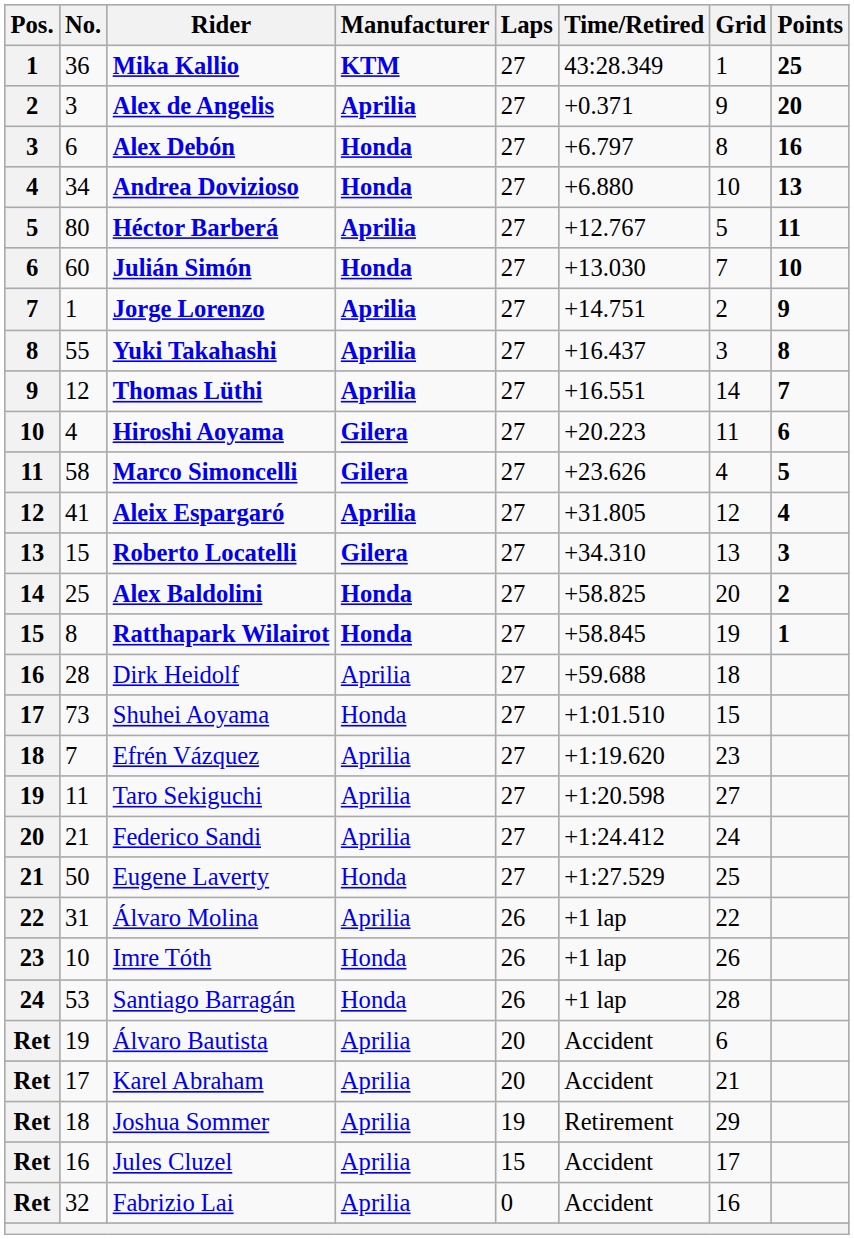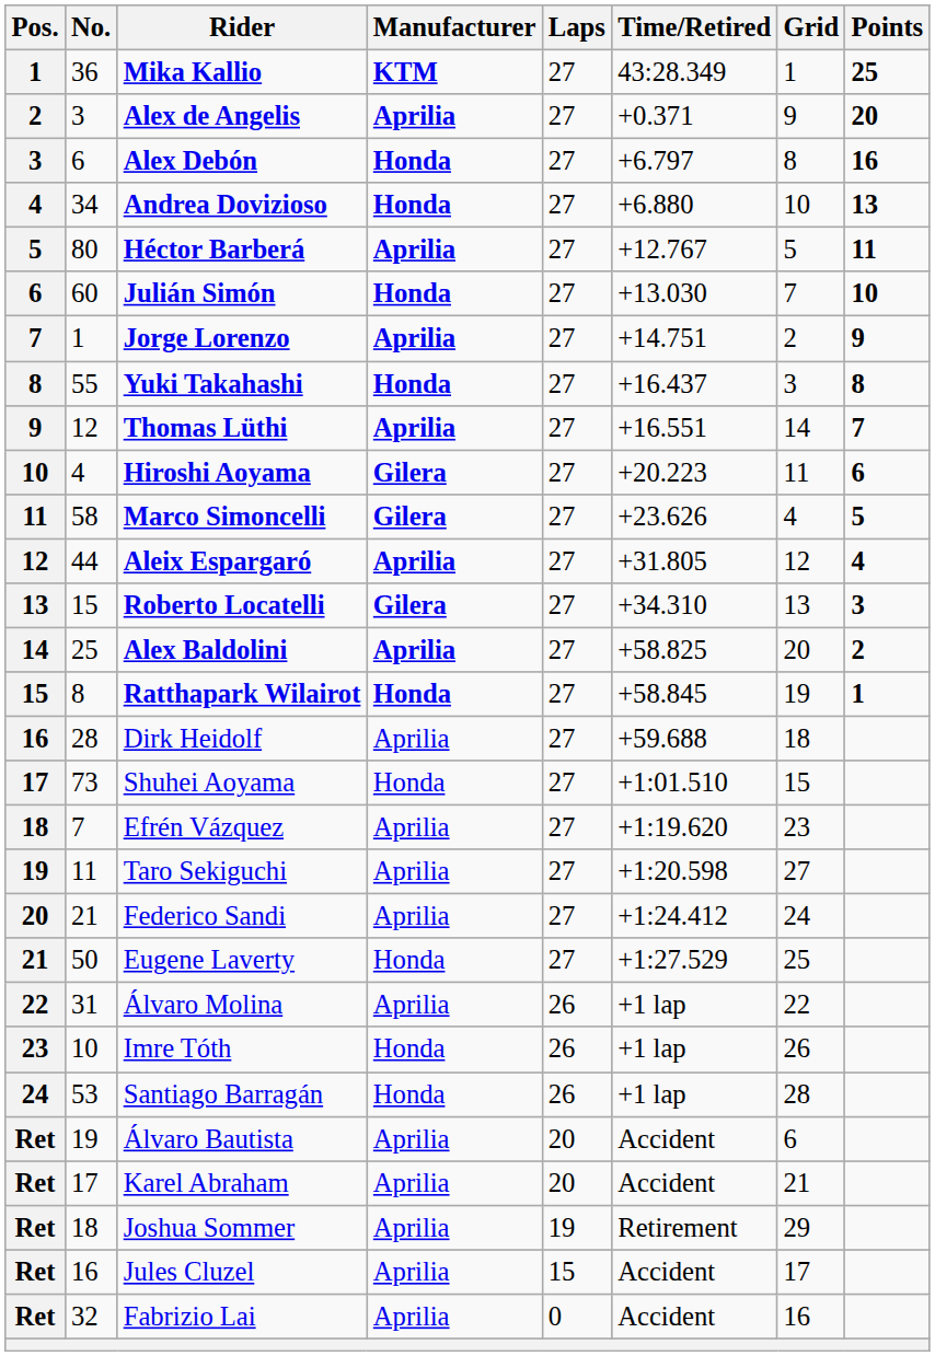Yuki Takahashi | Manufacturer: Aprilia -> Honda
Aleix Espargaró | No.: 41 -> 44
Alex Baldolini | Manufacturer: Honda -> Aprilia
